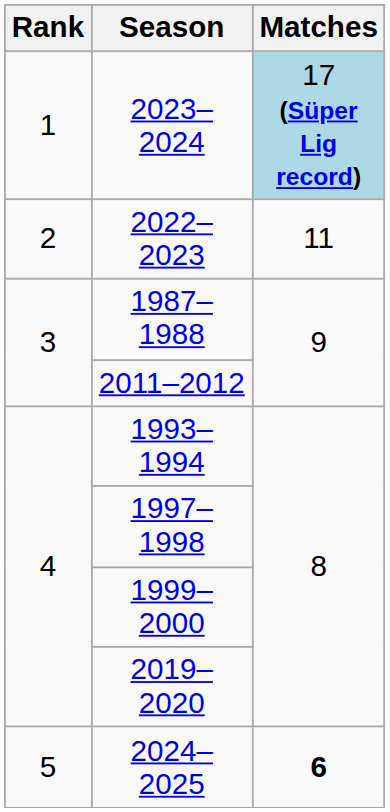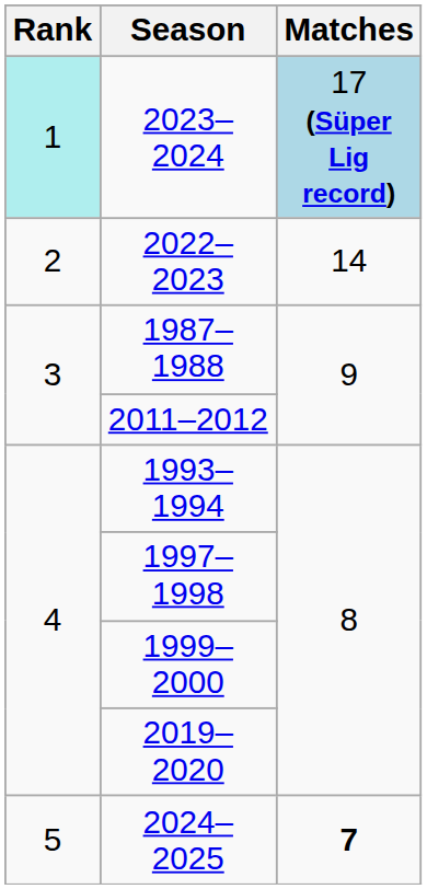2023–2024 | Rank: no background -> paleturquoise background
2022–2023 | Matches: 11 -> 14
2024–2025 | Matches: 6 -> 7
